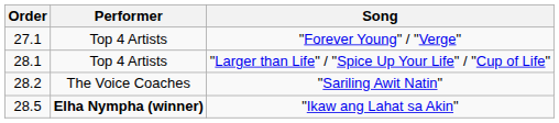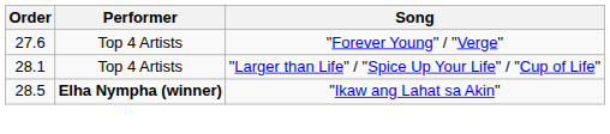"Forever Young" / "Verge" | Order: 27.1 -> 27.6
- row: 28.2 | The Voice Coaches | "Sariling Awit Natin"
